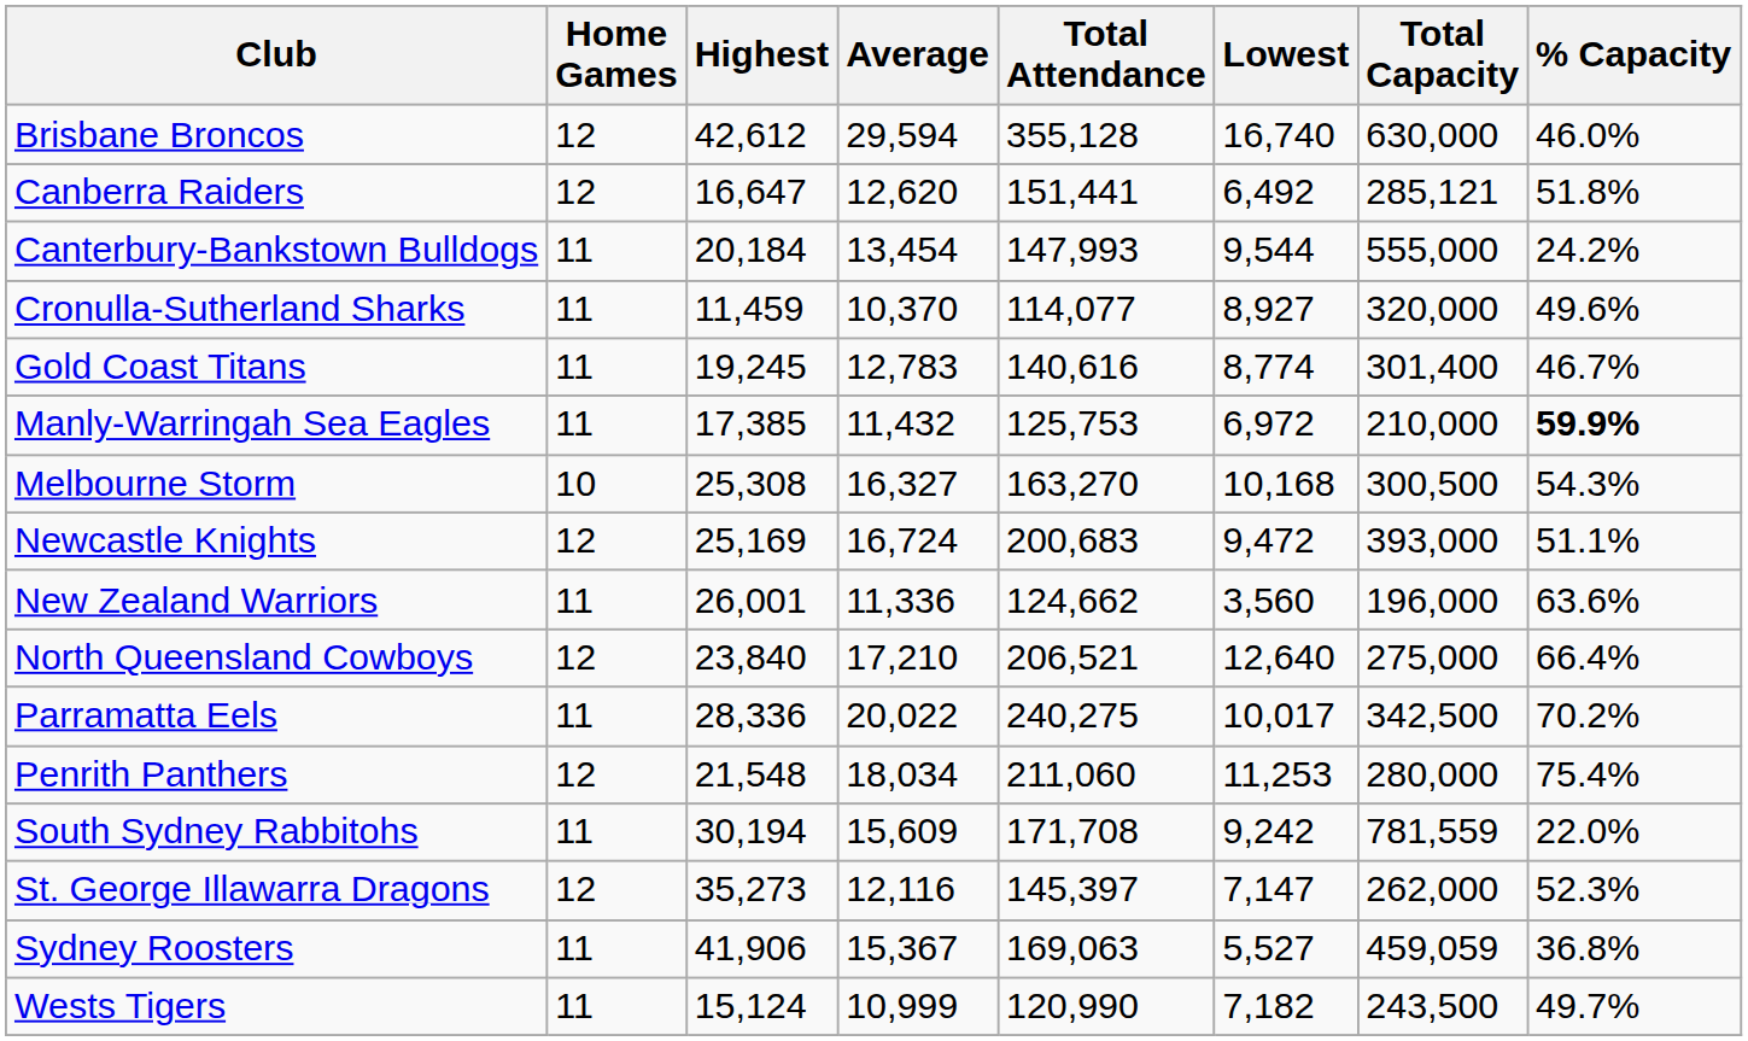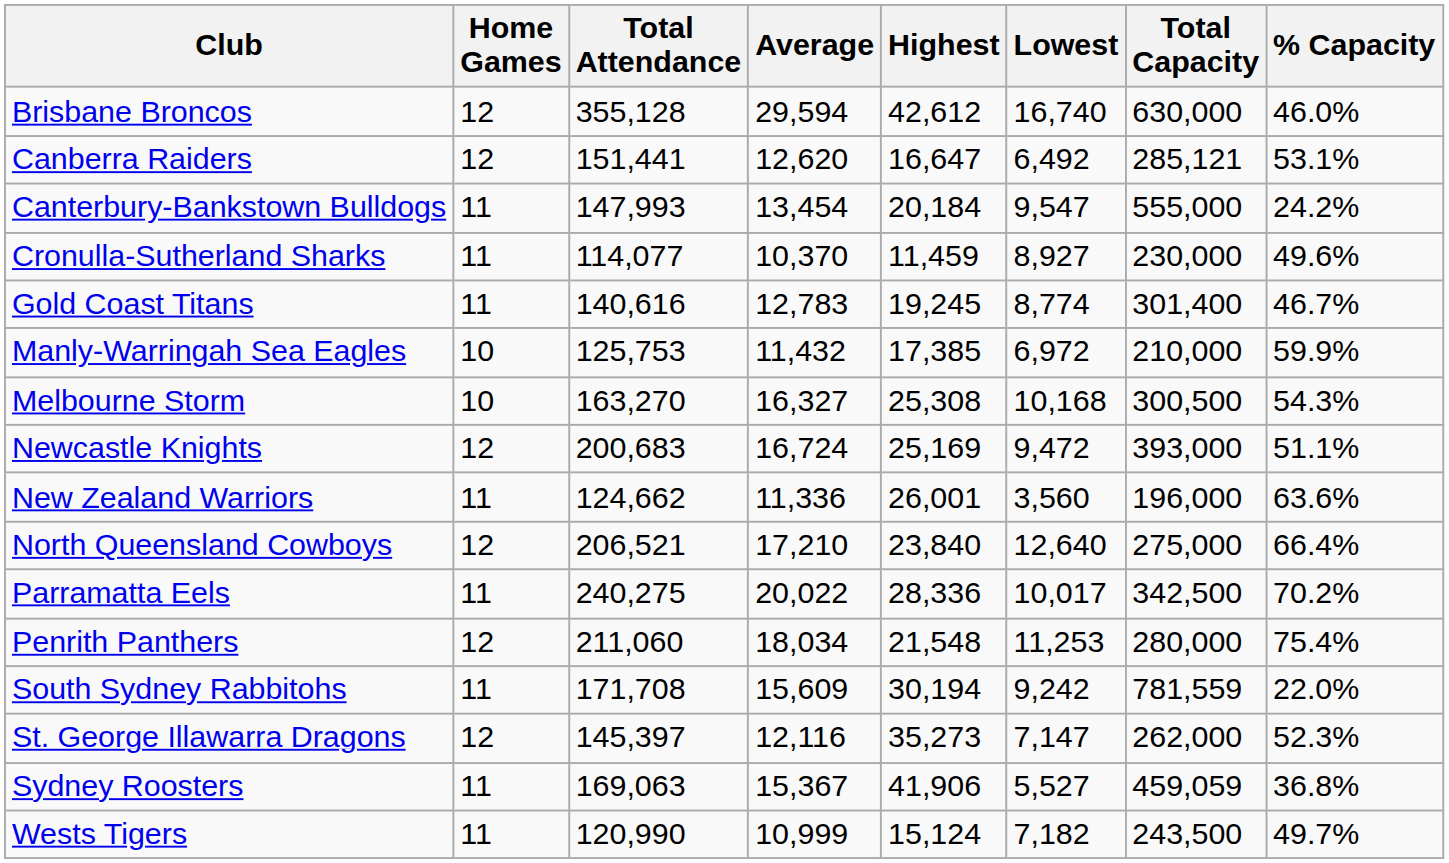columns swapped: Total Attendance <-> Highest
Canberra Raiders | % Capacity: 51.8% -> 53.1%
Canterbury-Bankstown Bulldogs | Lowest: 9,544 -> 9,547
Cronulla-Sutherland Sharks | Total Capacity: 320,000 -> 230,000
Manly-Warringah Sea Eagles | Home Games: 11 -> 10
Manly-Warringah Sea Eagles | % Capacity: bold -> normal
